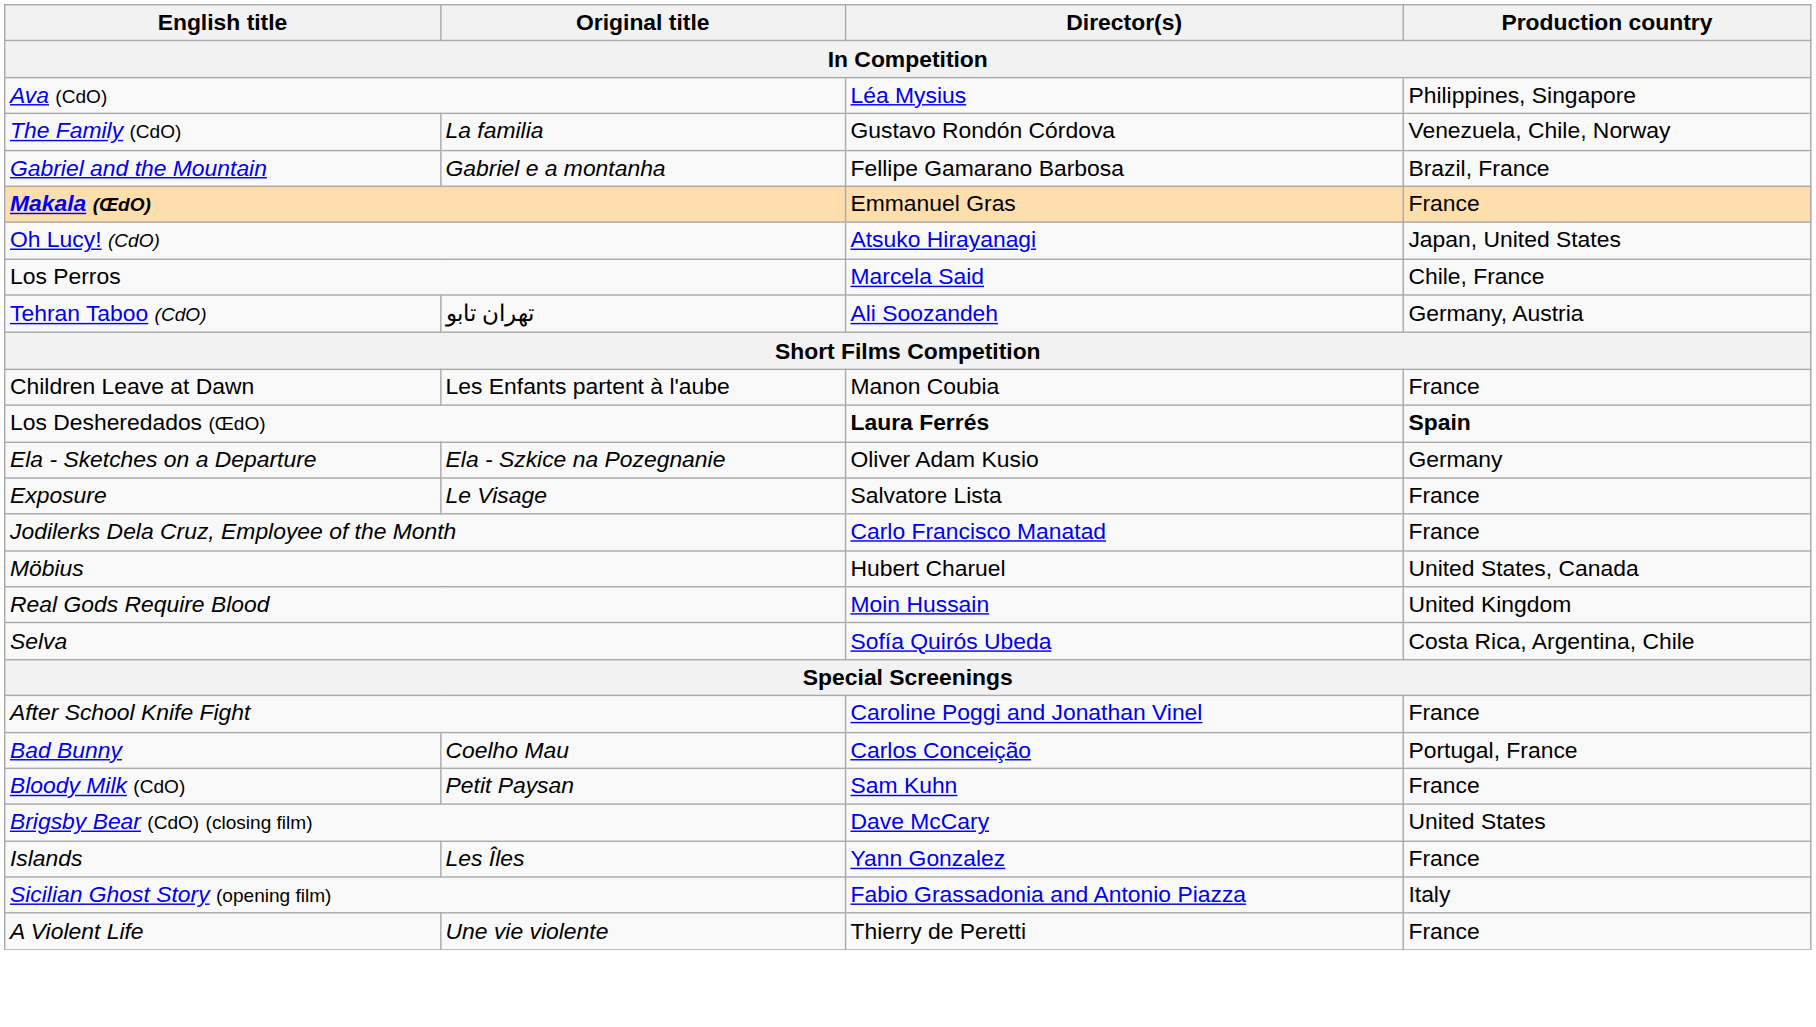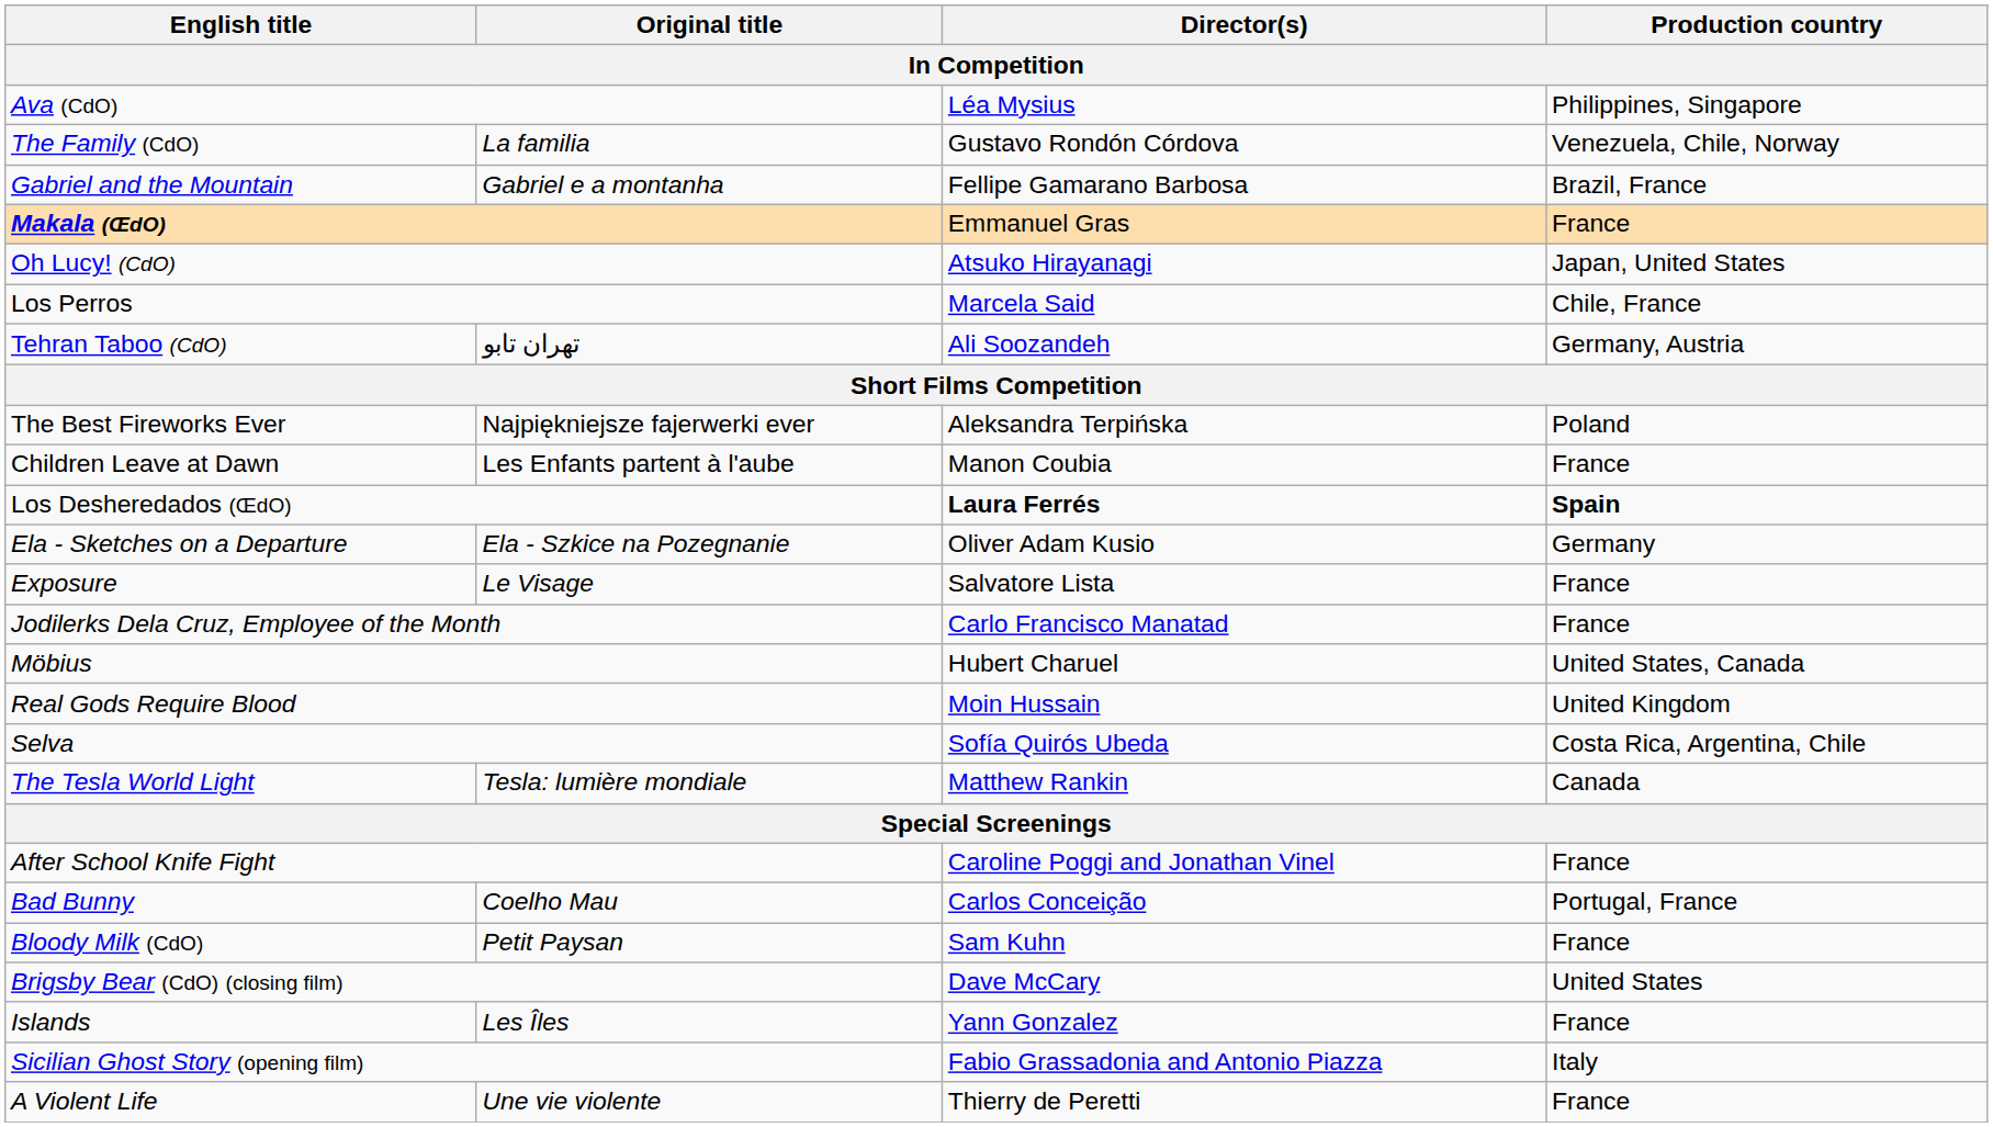+ row: The Best Fireworks Ever | Najpiękniejsze fajerwerki ever | Aleksandra Terpińska | Poland
+ row: The Tesla World Light | Tesla: lumière mondiale | Matthew Rankin | Canada
